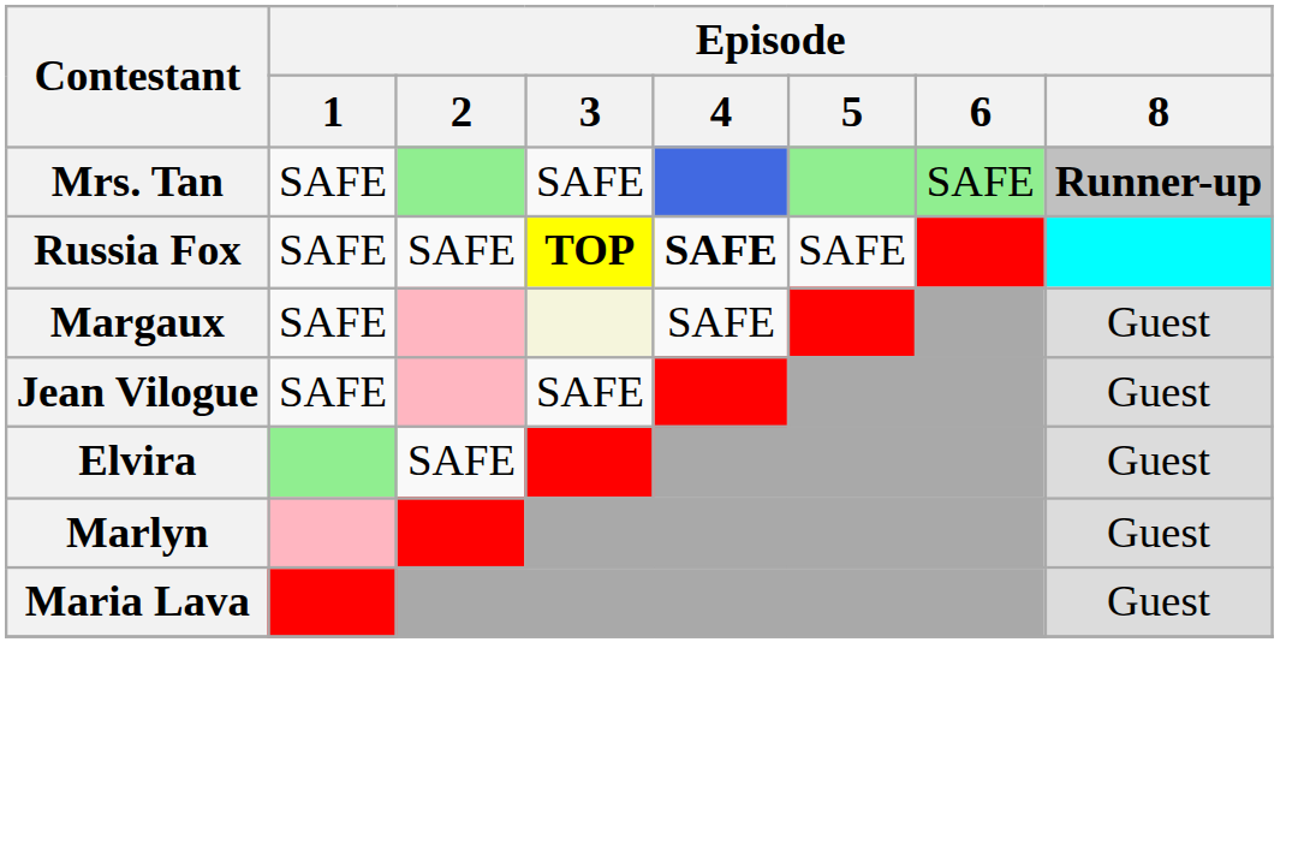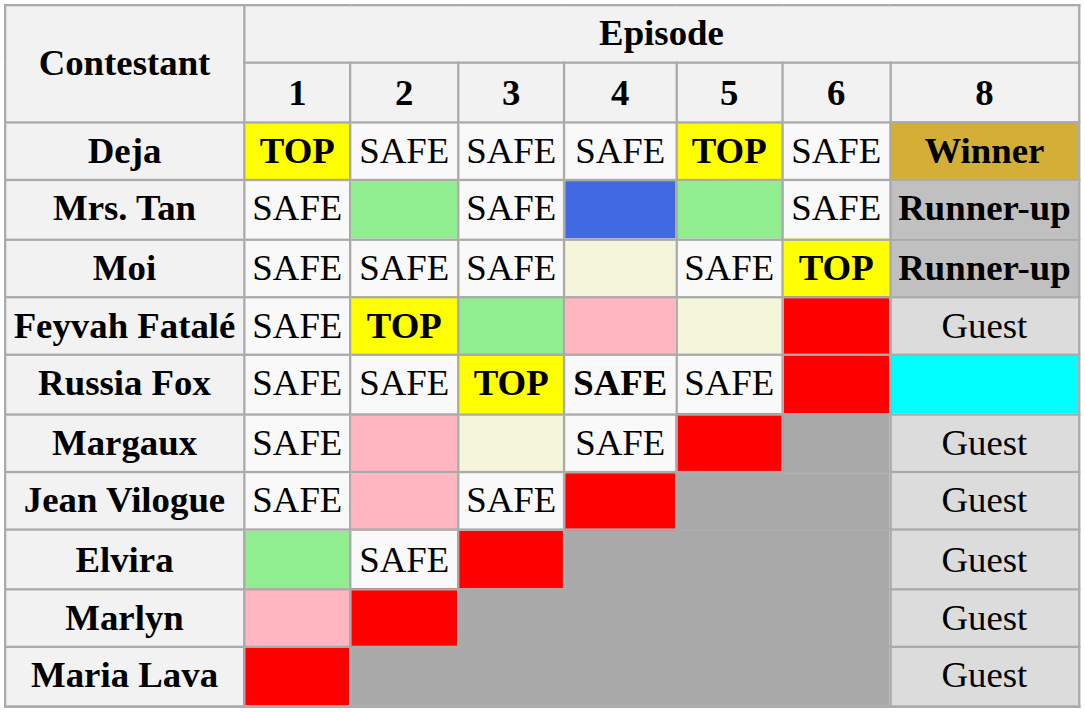+ row: Deja | TOP | SAFE | SAFE | SAFE | TOP | SAFE | Winner
Mrs. Tan | Episode / 6: lightgreen background -> no background
+ row: Moi | SAFE | SAFE | SAFE | SAFE | TOP | Runner-up
+ row: Feyvah Fatalé | SAFE | TOP | Guest
